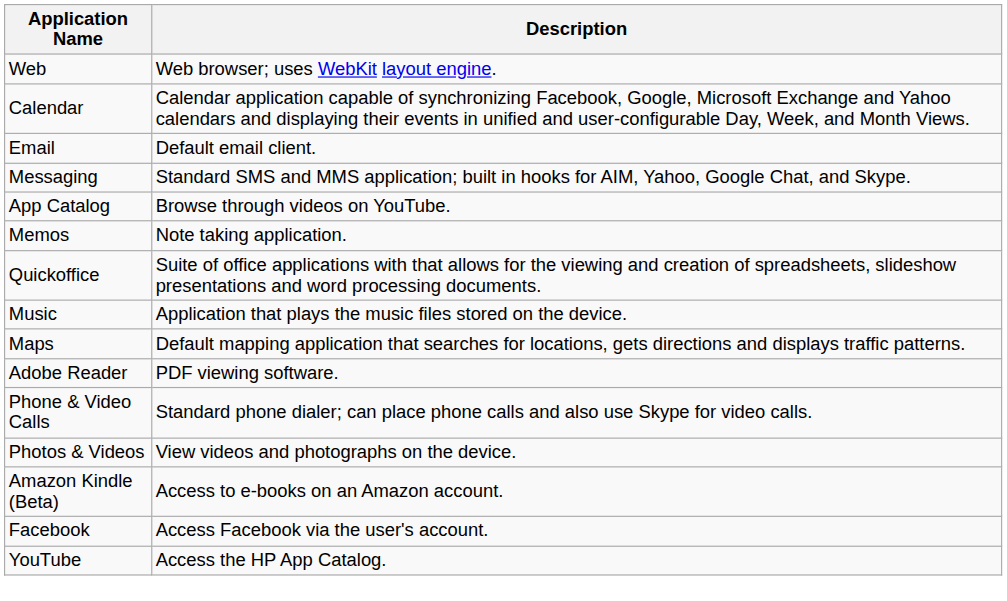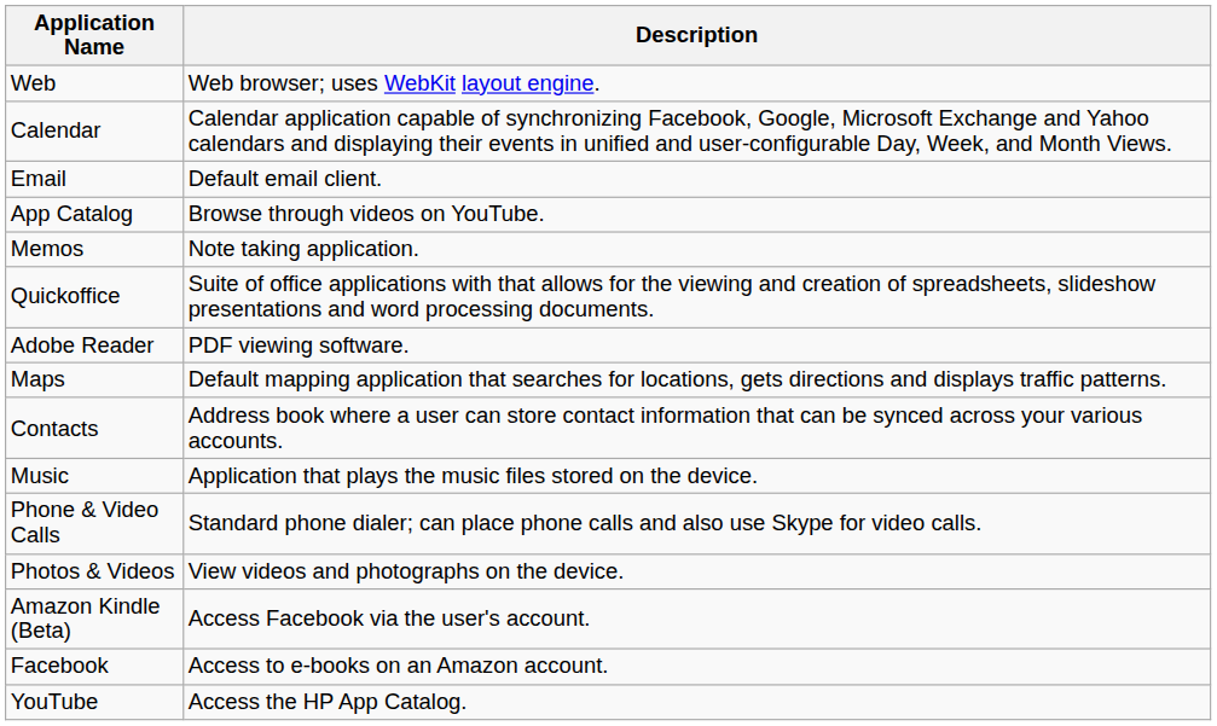- row: Messaging | Standard SMS and MMS application; built in hooks for AIM, Yahoo, Google Chat, and Skype.
rows swapped: Adobe Reader <-> Music
+ row: Contacts | Address book where a user can store contact information that can be synced across your various accounts.
Amazon Kindle (Beta) | Description: Access to e-books on an Amazon account. -> Access Facebook via the user's account.
Facebook | Description: Access Facebook via the user's account. -> Access to e-books on an Amazon account.
